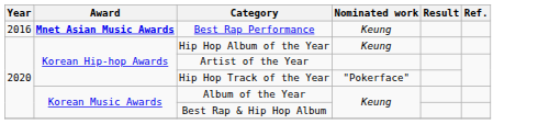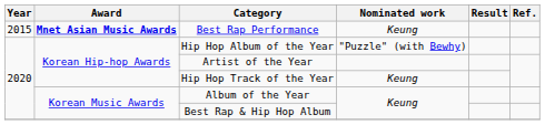Best Rap Performance | Year: 2016 -> 2015
Hip Hop Album of the Year | Nominated work: Keung -> "Puzzle" (with Bewhy)
Hip Hop Track of the Year | Nominated work: "Pokerface" -> Keung
